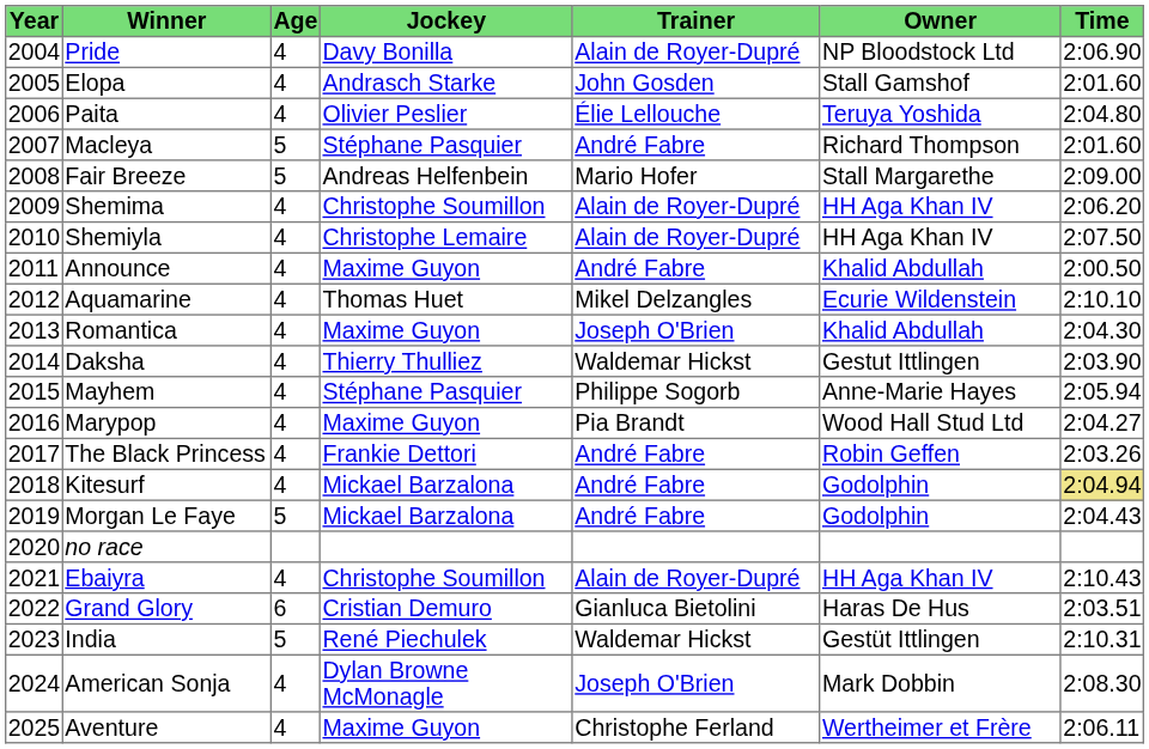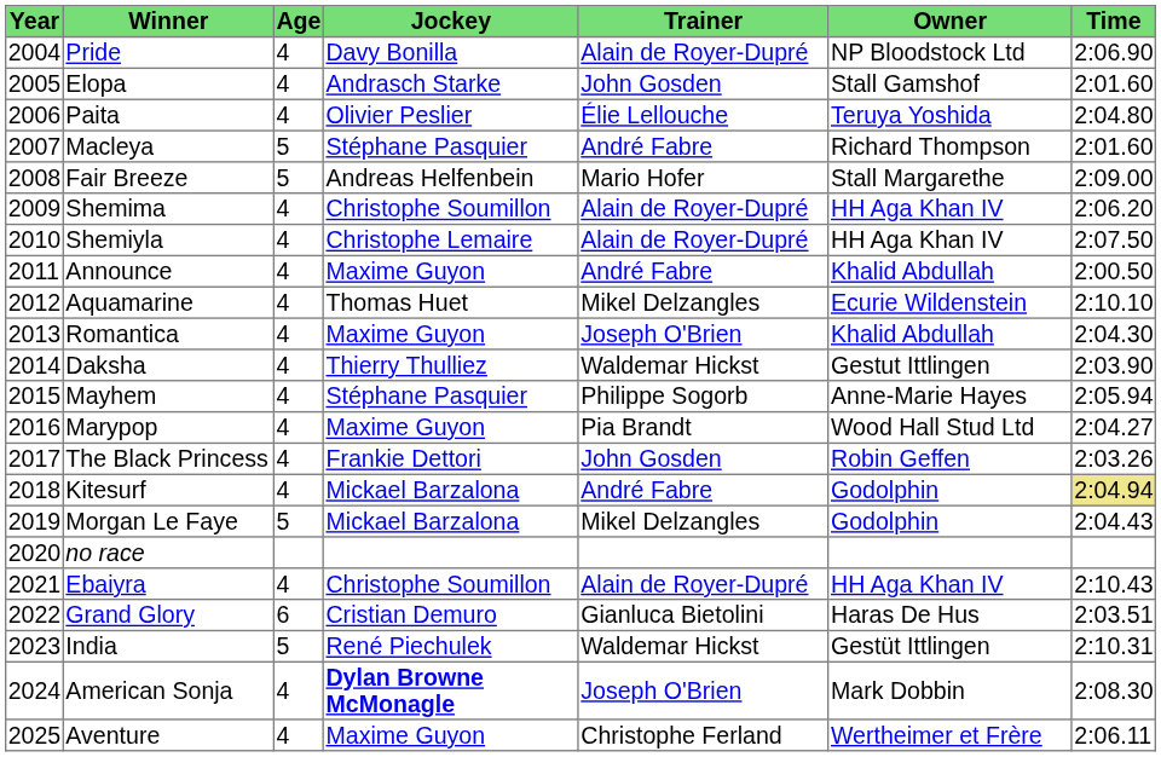The Black Princess | Trainer: André Fabre -> John Gosden
Morgan Le Faye | Trainer: André Fabre -> Mikel Delzangles
American Sonja | Jockey: normal -> bold
